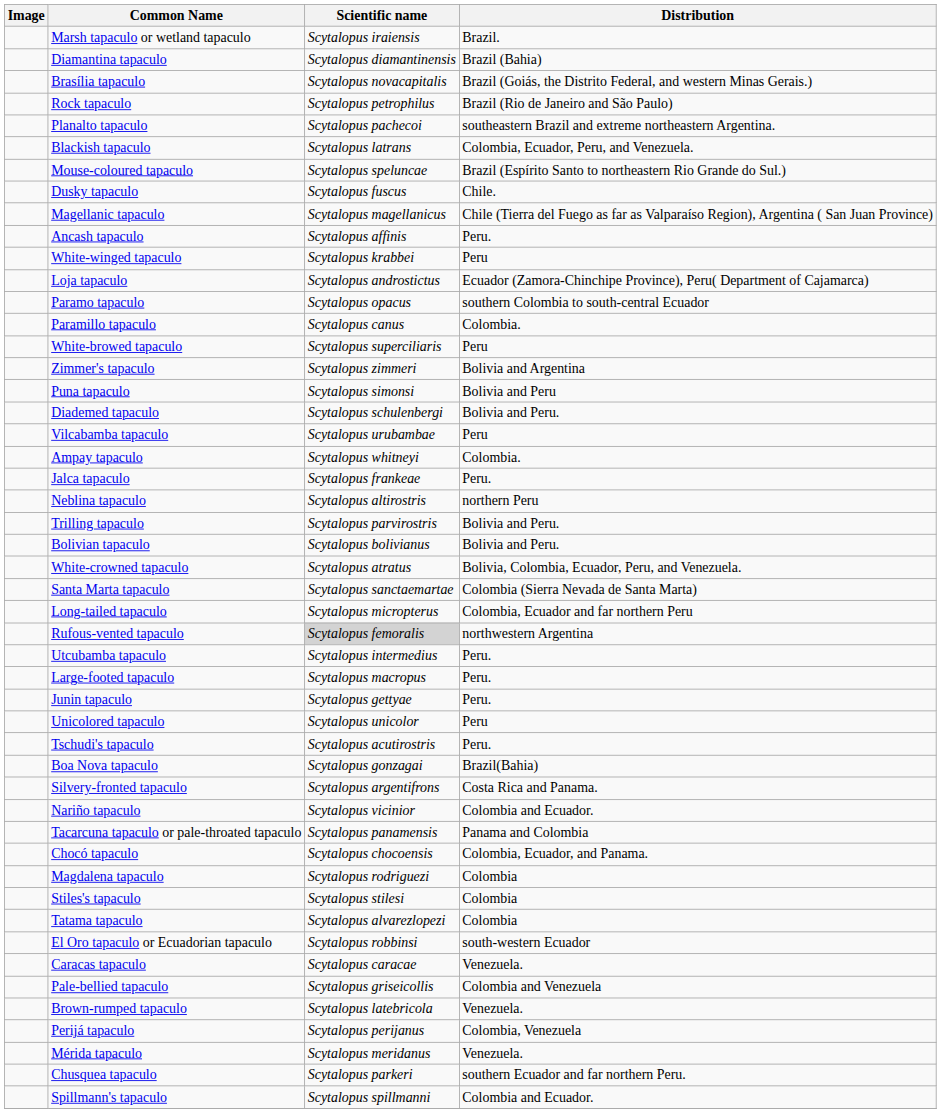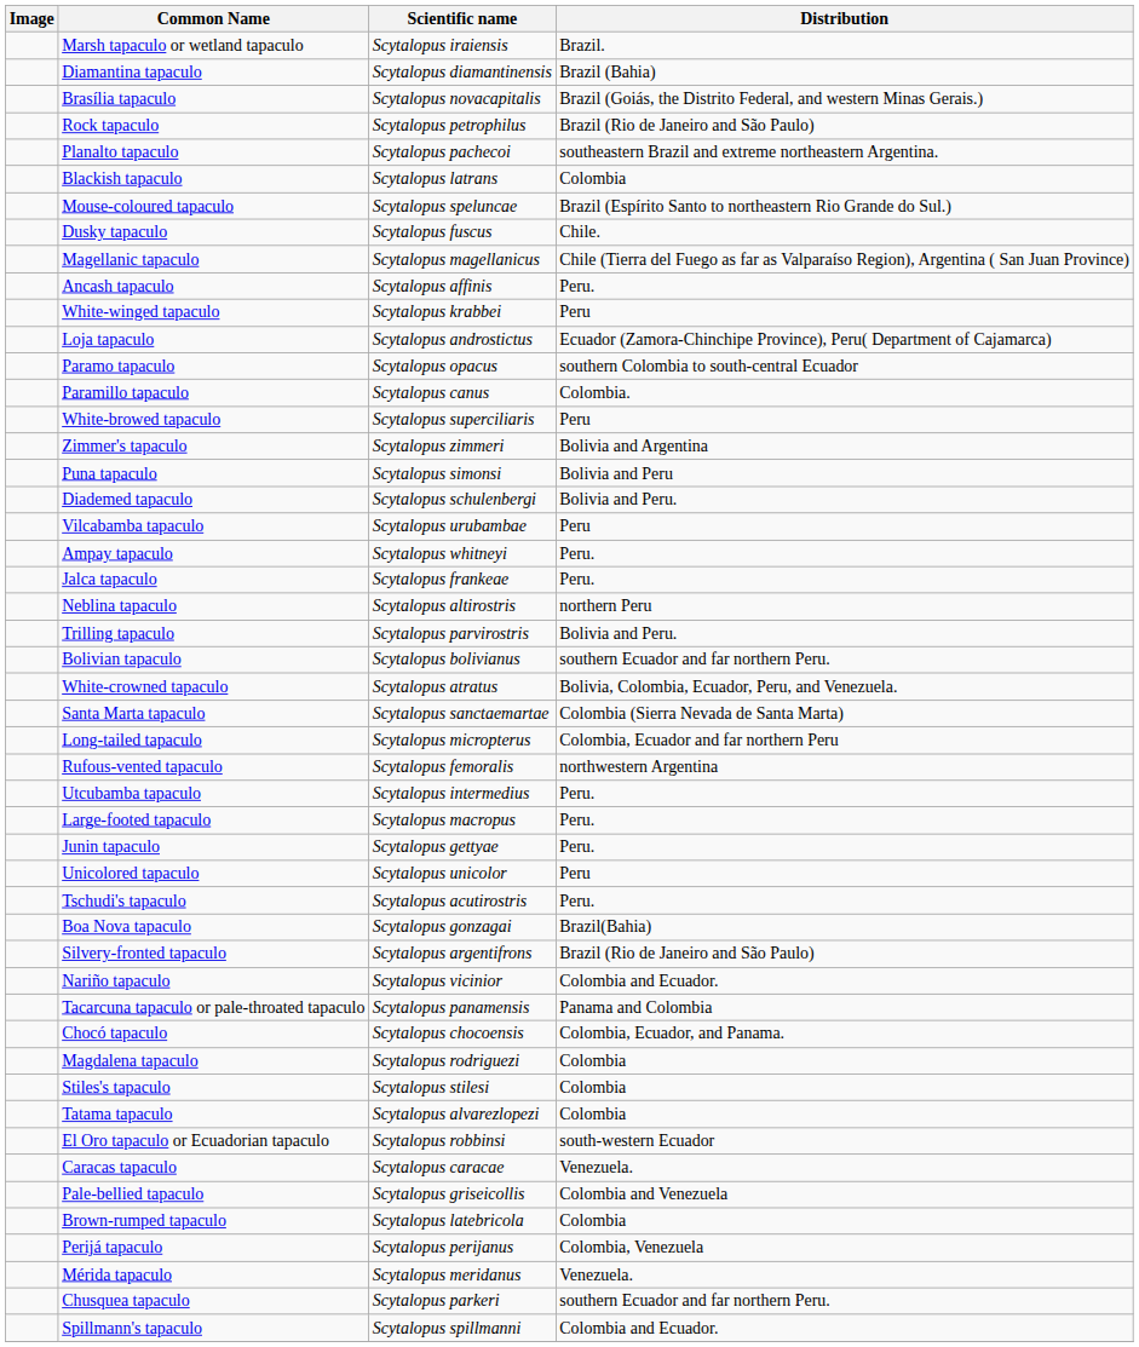Blackish tapaculo | Distribution: Colombia, Ecuador, Peru, and Venezuela. -> Colombia
Ampay tapaculo | Distribution: Colombia. -> Peru.
Bolivian tapaculo | Distribution: Bolivia and Peru. -> southern Ecuador and far northern Peru.
Rufous-vented tapaculo | Scientific name: lightgrey background -> no background
Silvery-fronted tapaculo | Distribution: Costa Rica and Panama. -> Brazil (Rio de Janeiro and São Paulo)
Brown-rumped tapaculo | Distribution: Venezuela. -> Colombia
